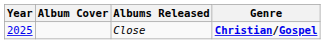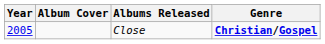Close | Year: 2025 -> 2005
